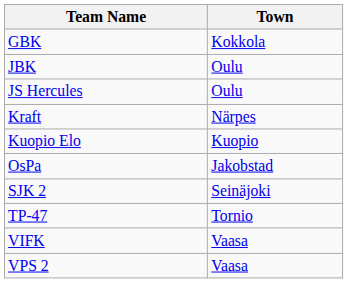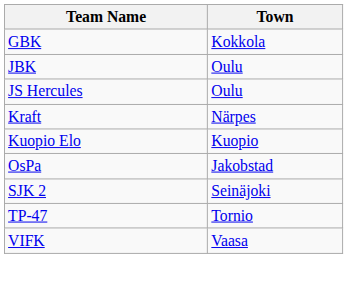- row: VPS 2 | Vaasa
